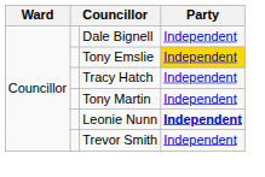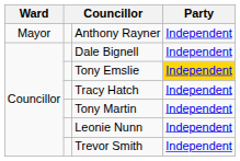+ row: Mayor | Anthony Rayner | Independent
Leonie Nunn | Party: bold -> normal
